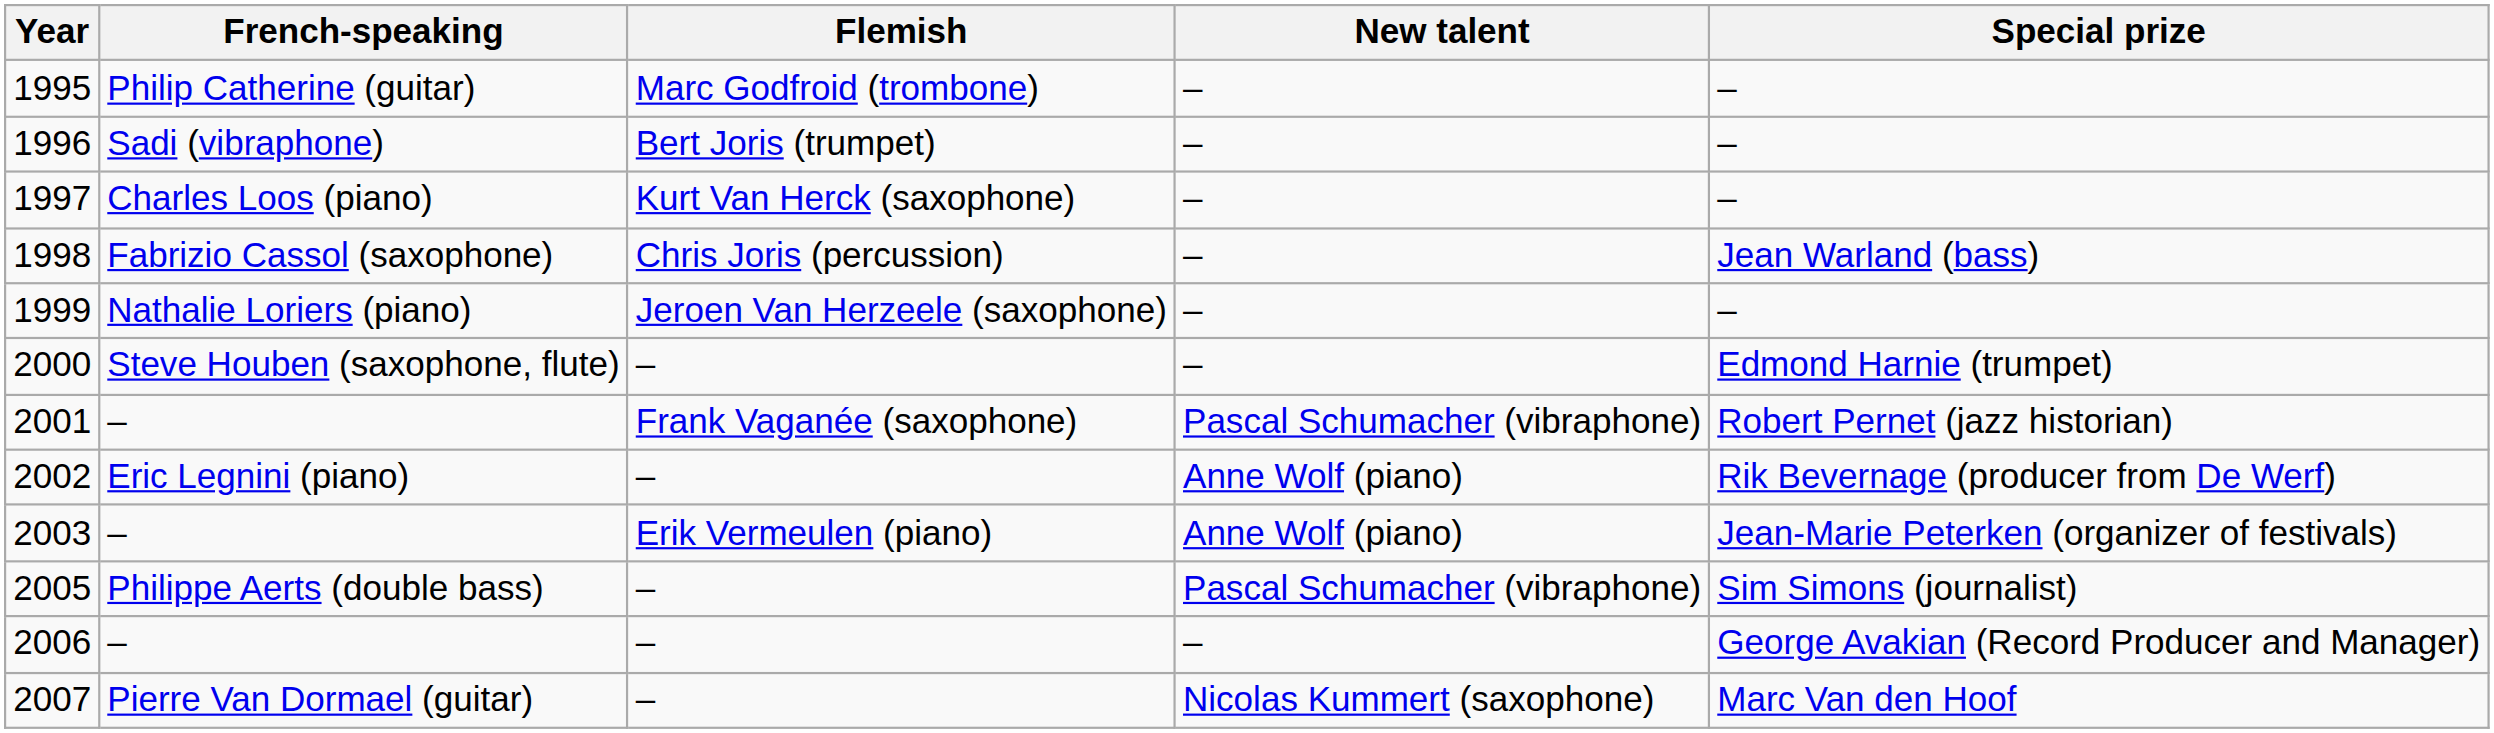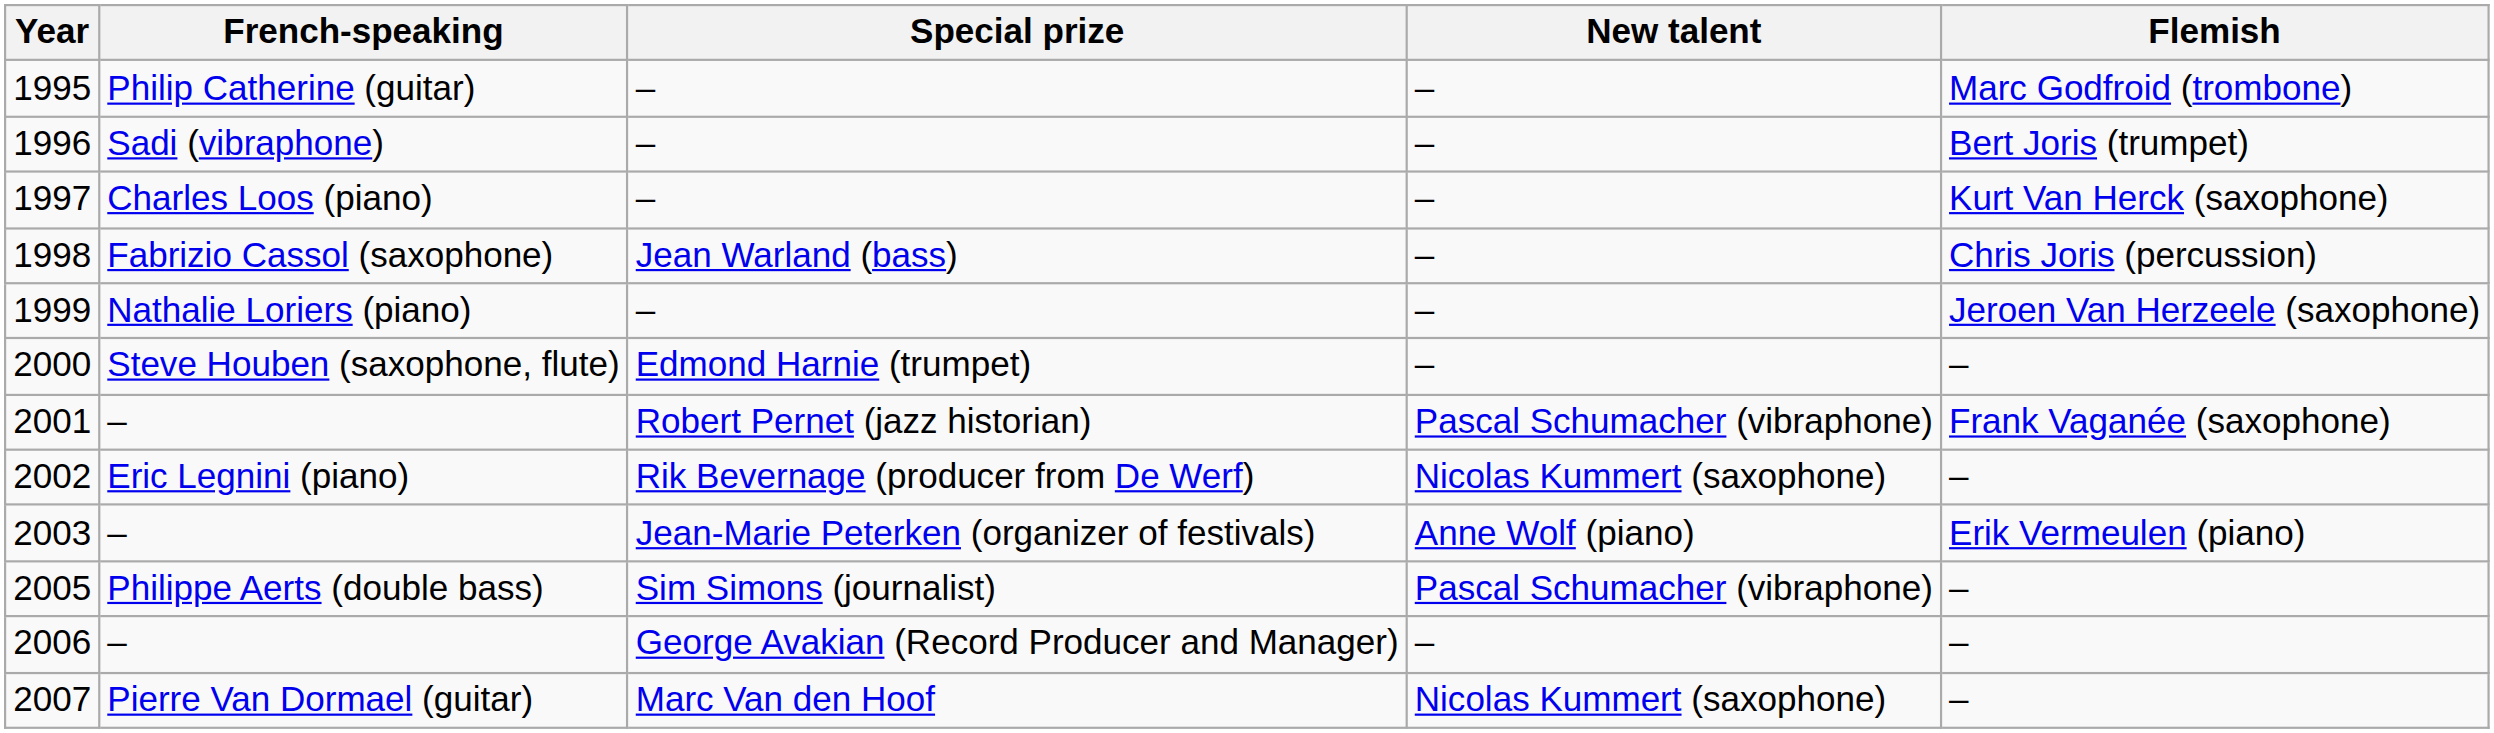columns swapped: Flemish <-> Special prize
2002 | New talent: Anne Wolf (piano) -> Nicolas Kummert (saxophone)
